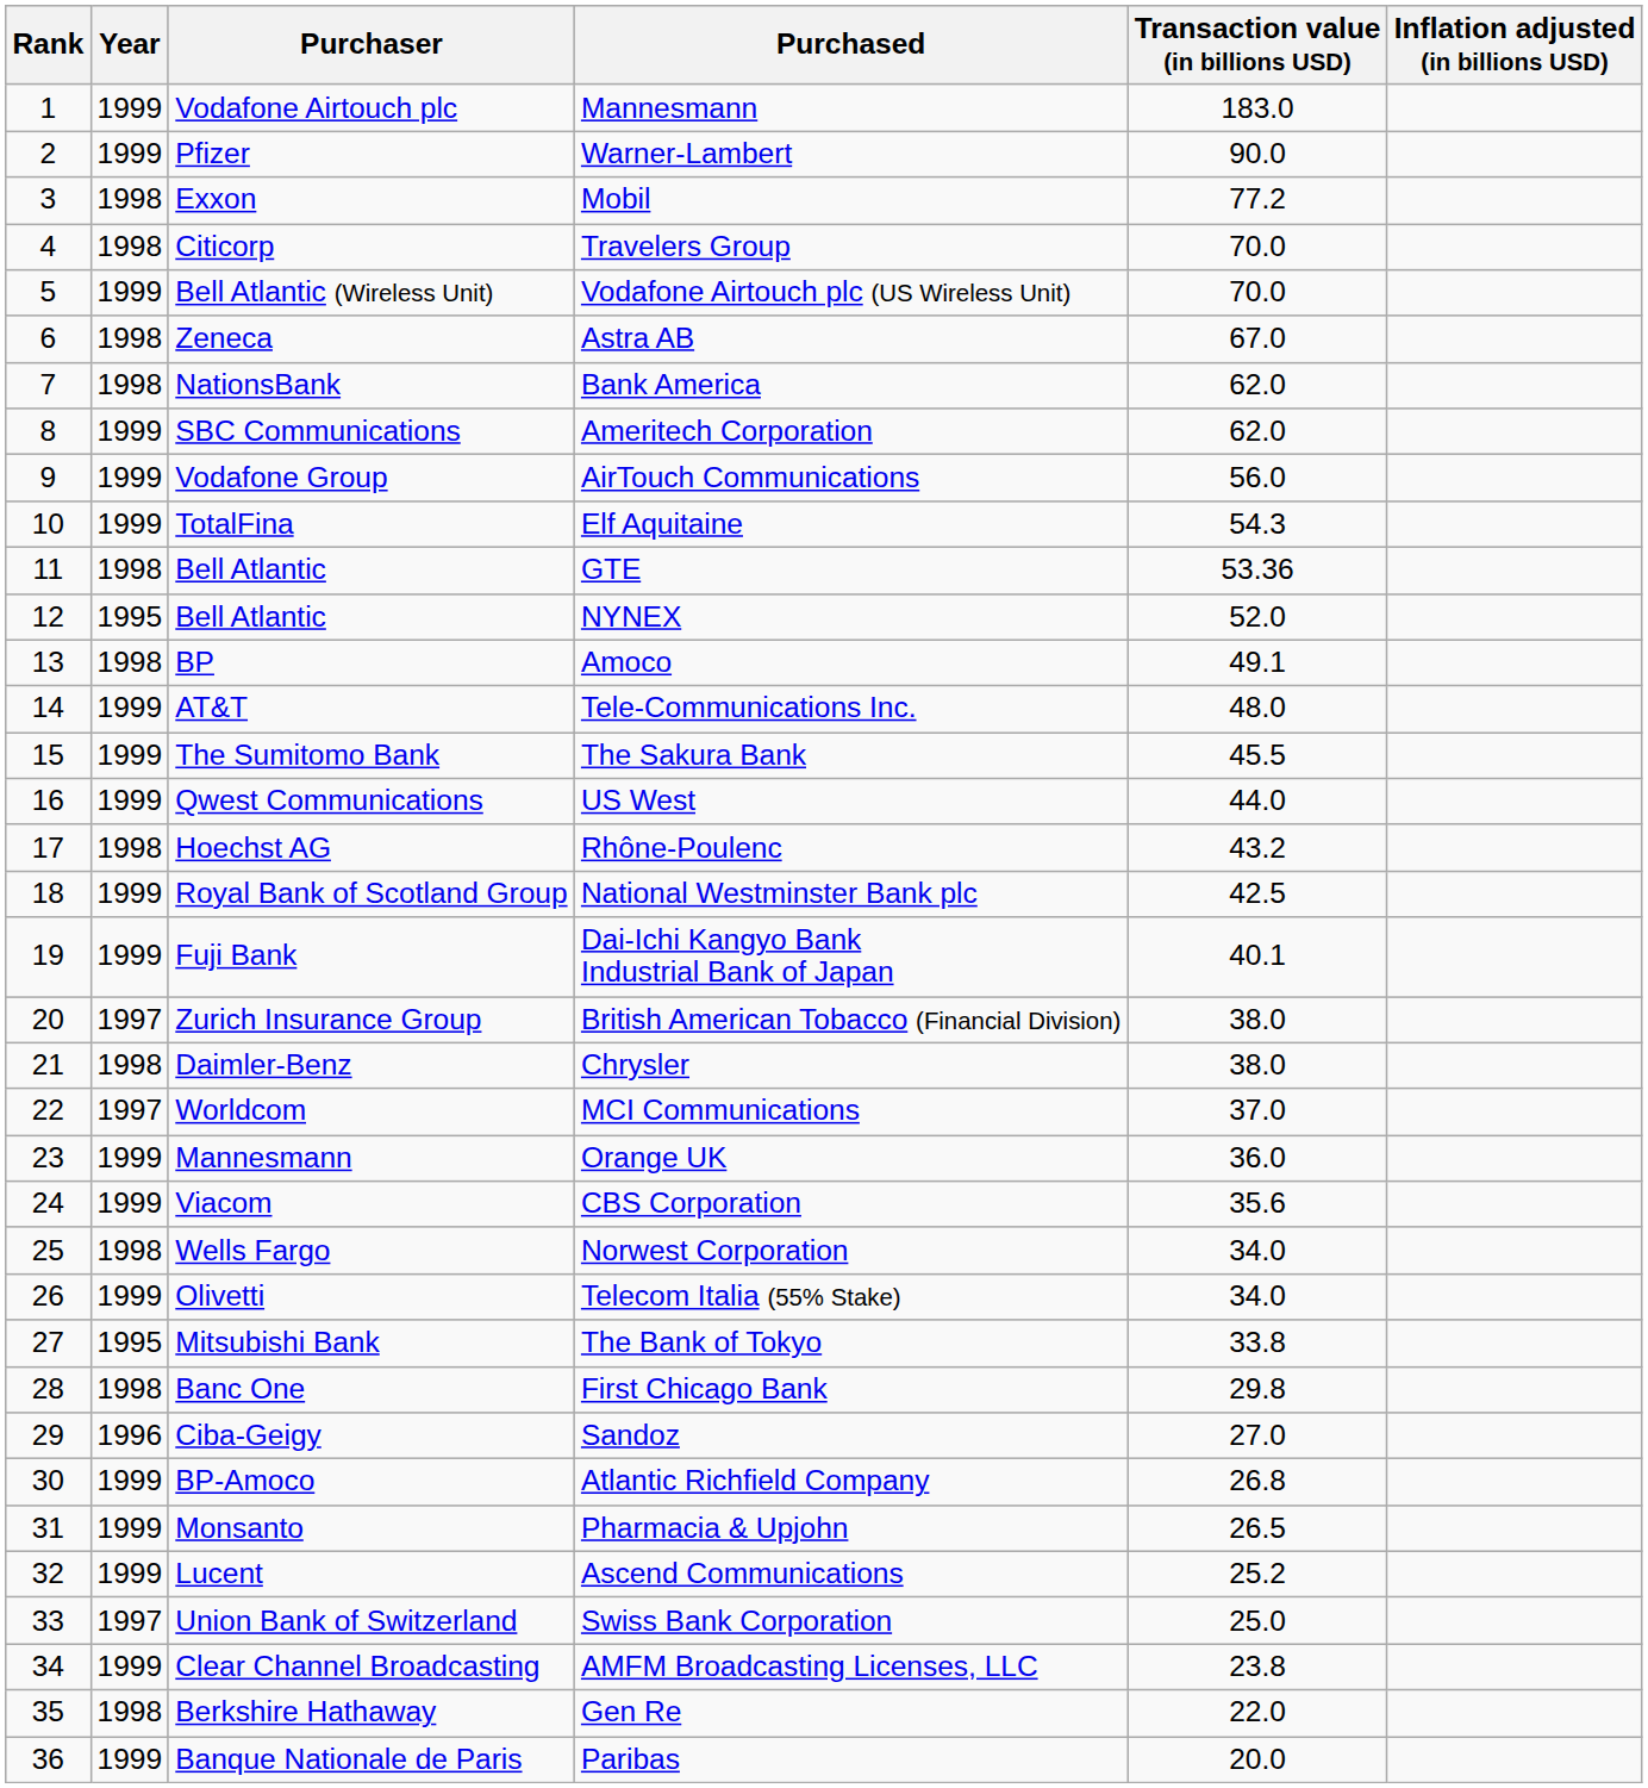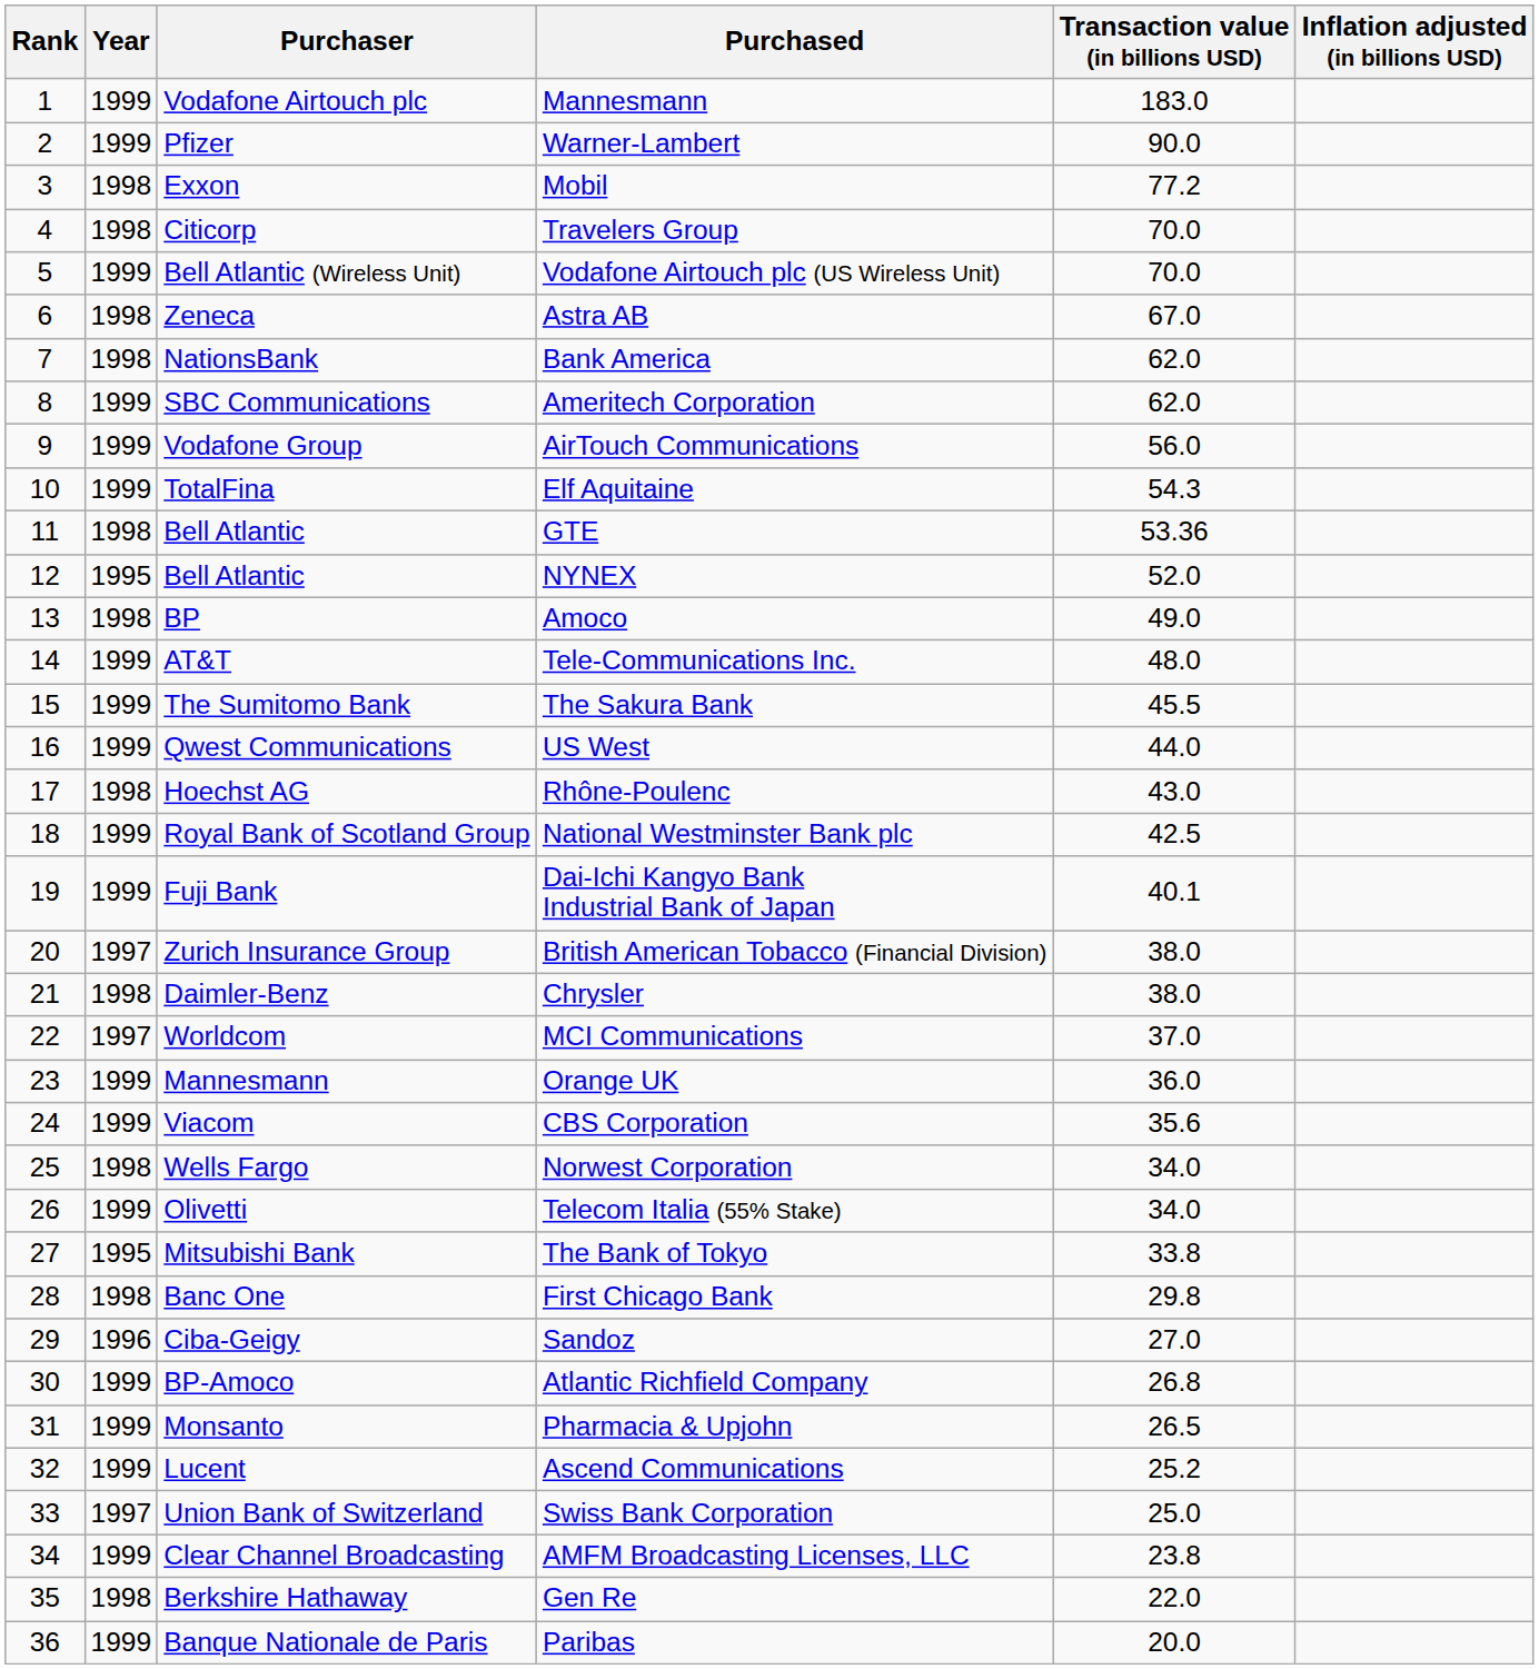Amoco | Transaction value (in billions USD): 49.1 -> 49.0
Rhône-Poulenc | Transaction value (in billions USD): 43.2 -> 43.0
